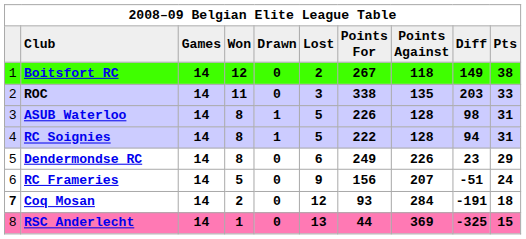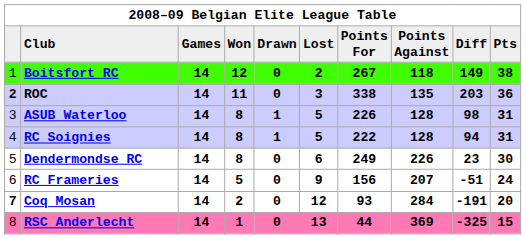ROC | column 1: normal -> bold
ROC | Pts: 33 -> 36
Dendermondse RC | Pts: 29 -> 30
Coq Mosan | Pts: 18 -> 20
